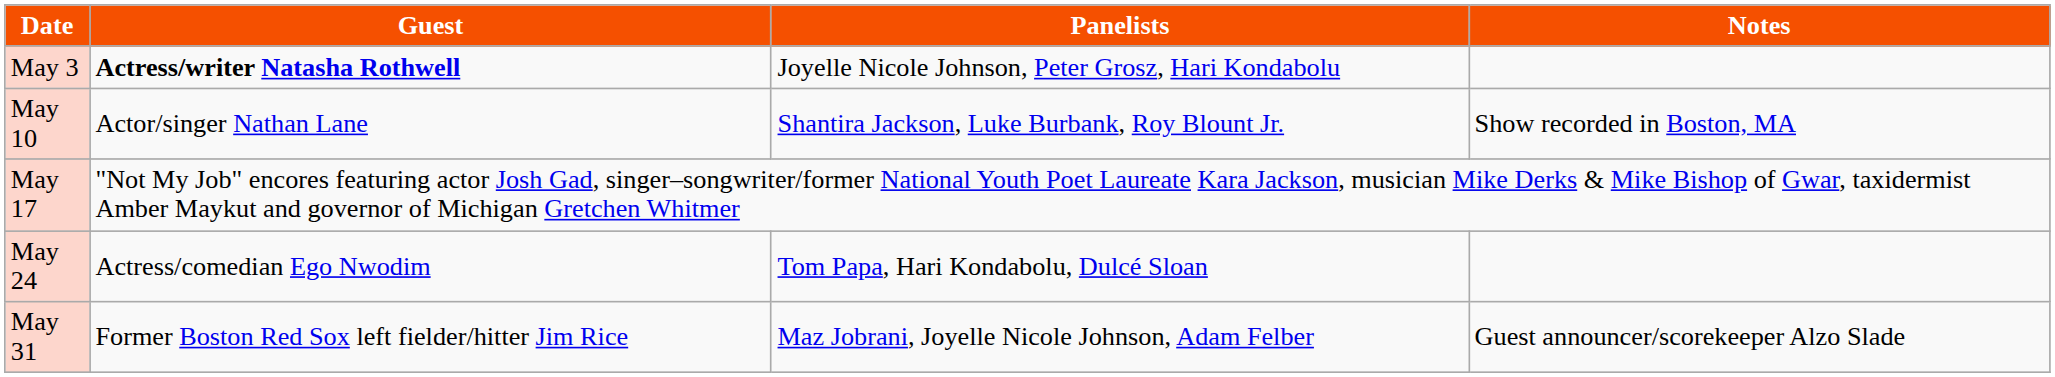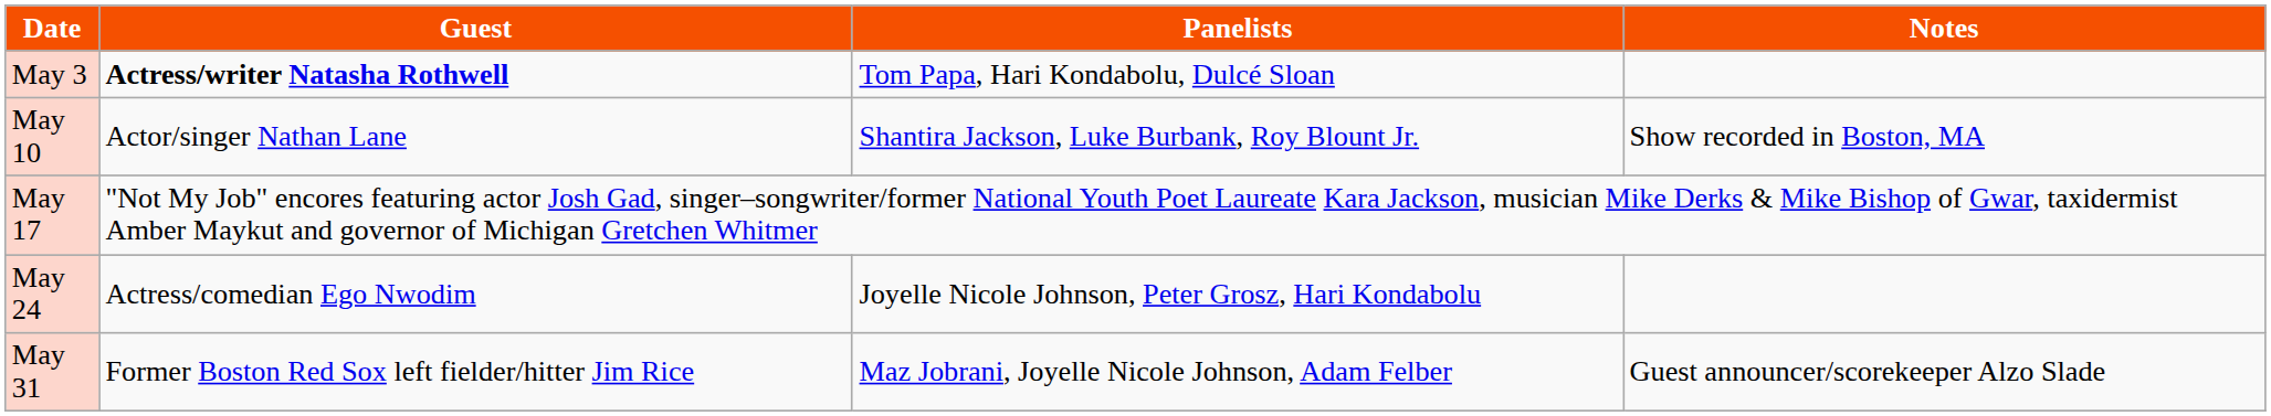May 3 | Panelists: Joyelle Nicole Johnson, Peter Grosz, Hari Kondabolu -> Tom Papa, Hari Kondabolu, Dulcé Sloan
May 24 | Panelists: Tom Papa, Hari Kondabolu, Dulcé Sloan -> Joyelle Nicole Johnson, Peter Grosz, Hari Kondabolu
